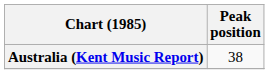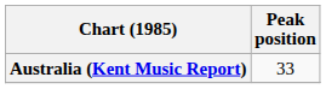Australia (Kent Music Report) | Peak position: 38 -> 33
